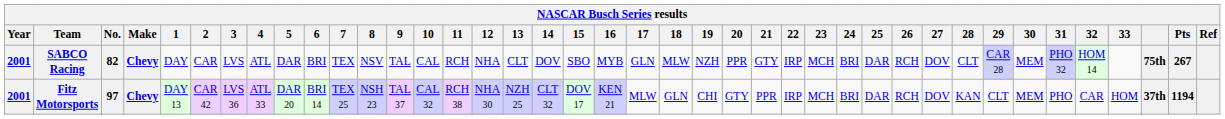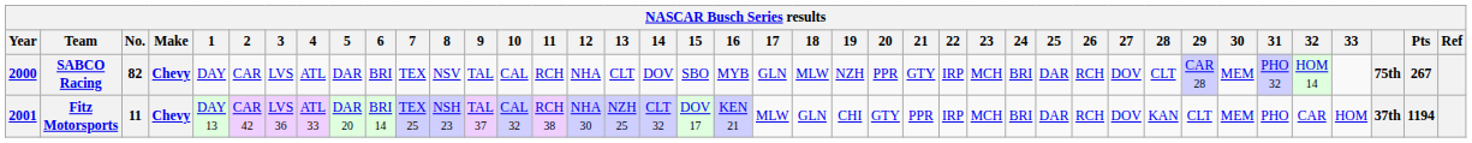SABCO Racing | Year: 2001 -> 2000
Fitz Motorsports | No.: 97 -> 11
